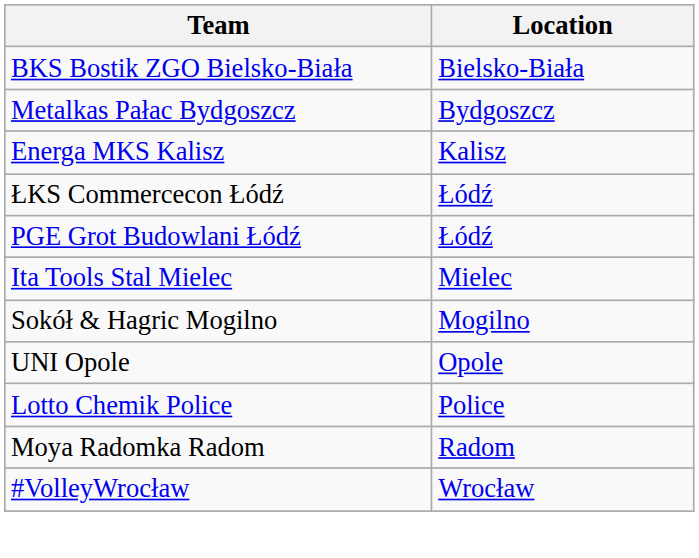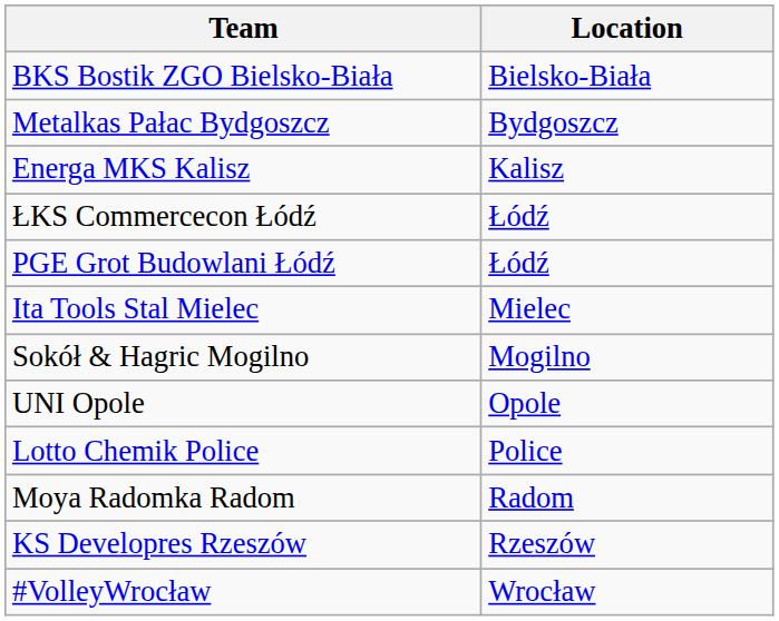+ row: KS Developres Rzeszów | Rzeszów
